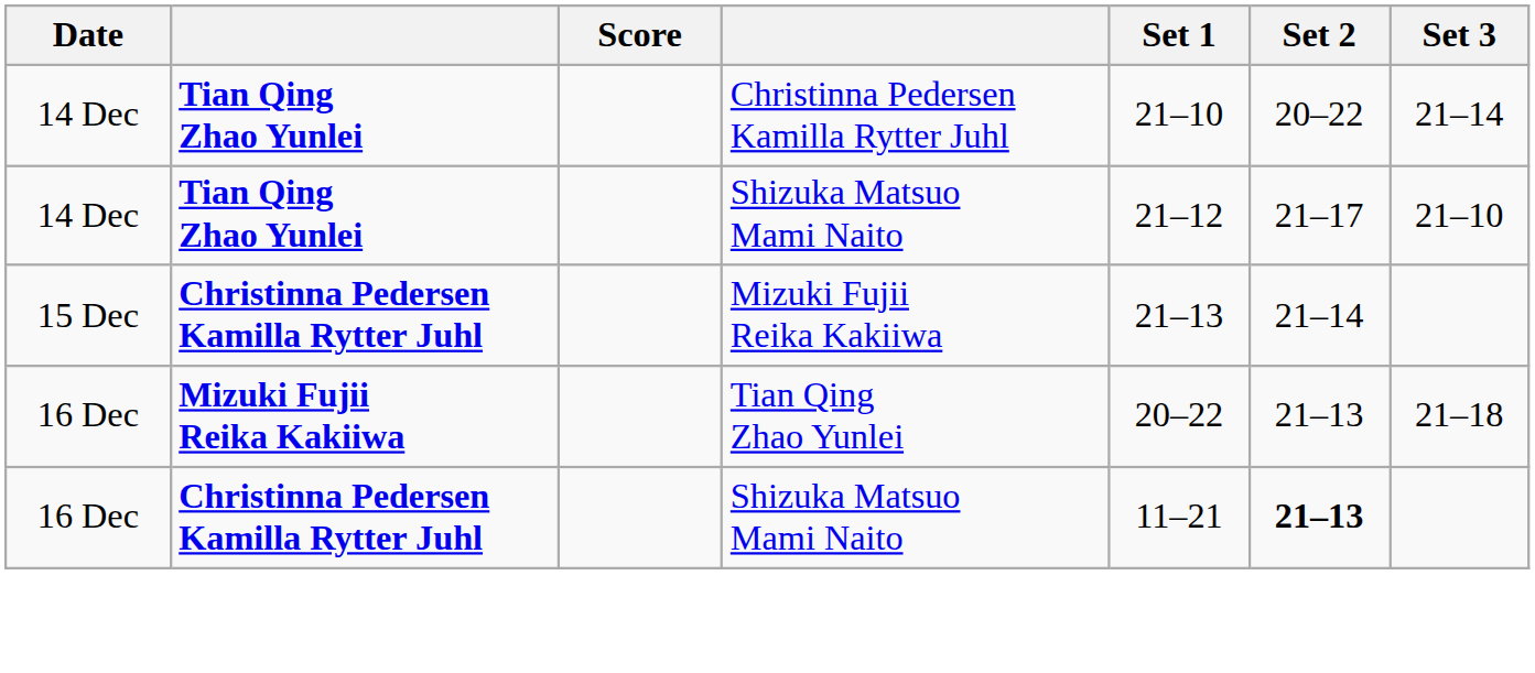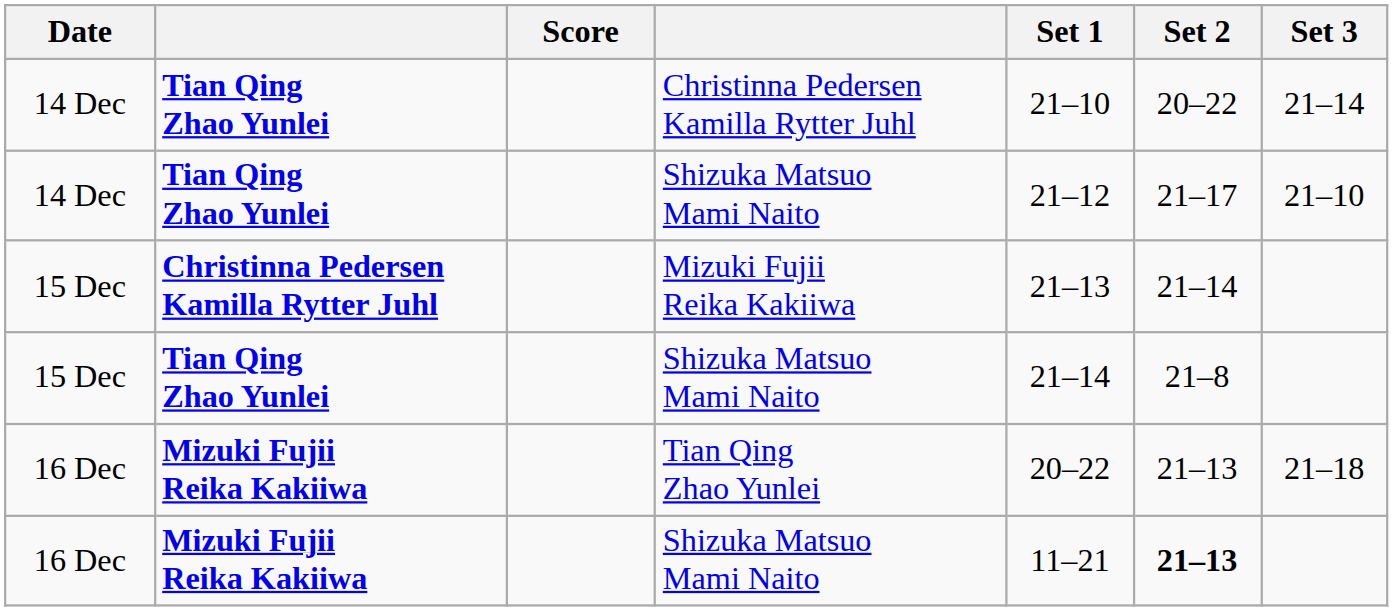+ row: 15 Dec | Tian Qing Zhao Yunlei | Shizuka Matsuo Mami Naito | 21–14 | 21–8
16 Dec / Shizuka Matsuo Mami Naito | column 2: Christinna Pedersen Kamilla Rytter Juhl -> Mizuki Fujii Reika Kakiiwa
